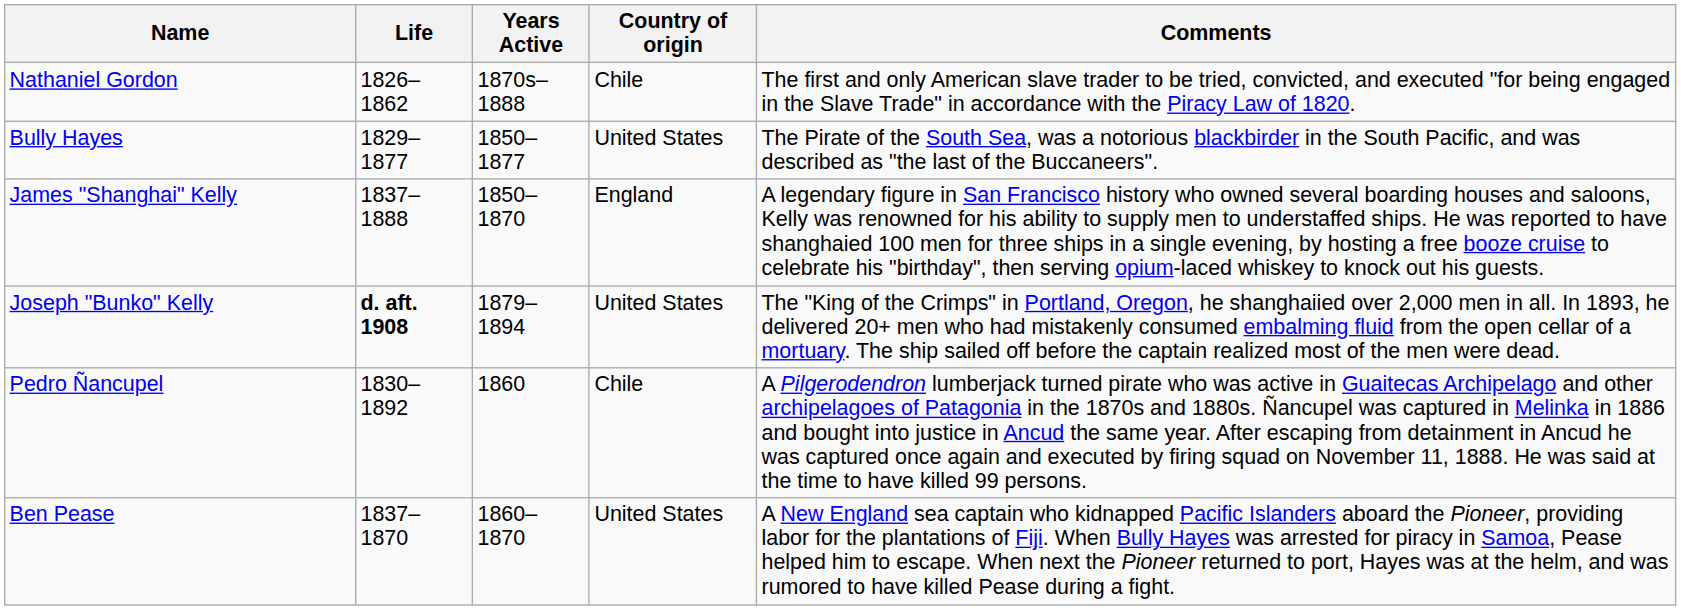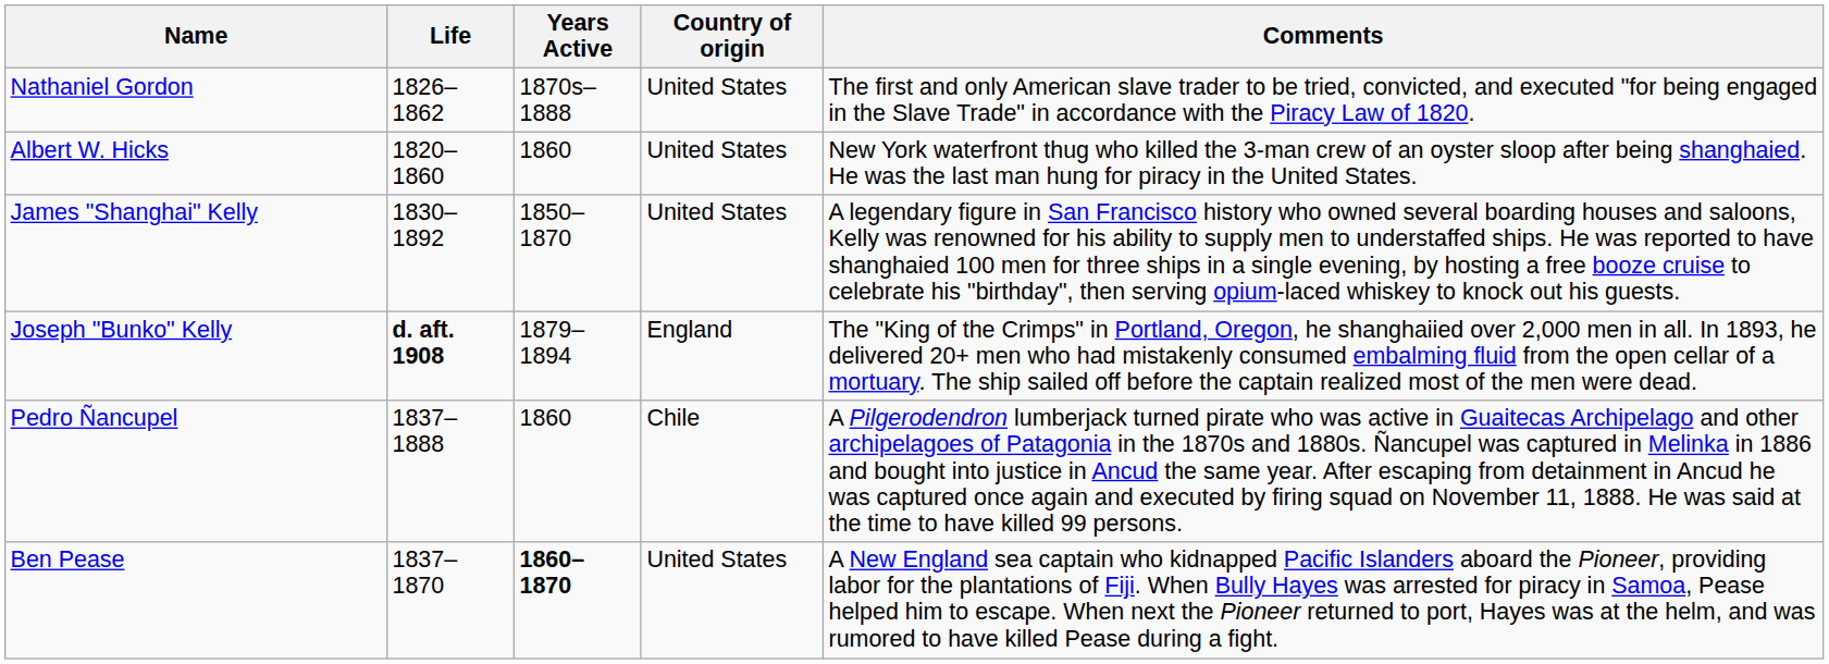Nathaniel Gordon | Country of origin: Chile -> United States
- row: Bully Hayes | 1829–1877 | 1850–1877 | United States | The Pirate of the South Sea, was a notorious blackbirder in the South Pacific, and was described as "the last of the Buccaneers".
+ row: Albert W. Hicks | 1820–1860 | 1860 | United States | New York waterfront thug who killed the 3-man crew of an oyster sloop after being shanghaied. He was the last man hung for piracy in the United States.
James "Shanghai" Kelly | Life: 1837–1888 -> 1830–1892
James "Shanghai" Kelly | Country of origin: England -> United States
Joseph "Bunko" Kelly | Country of origin: United States -> England
Pedro Ñancupel | Life: 1830–1892 -> 1837–1888
Ben Pease | Years Active: normal -> bold
